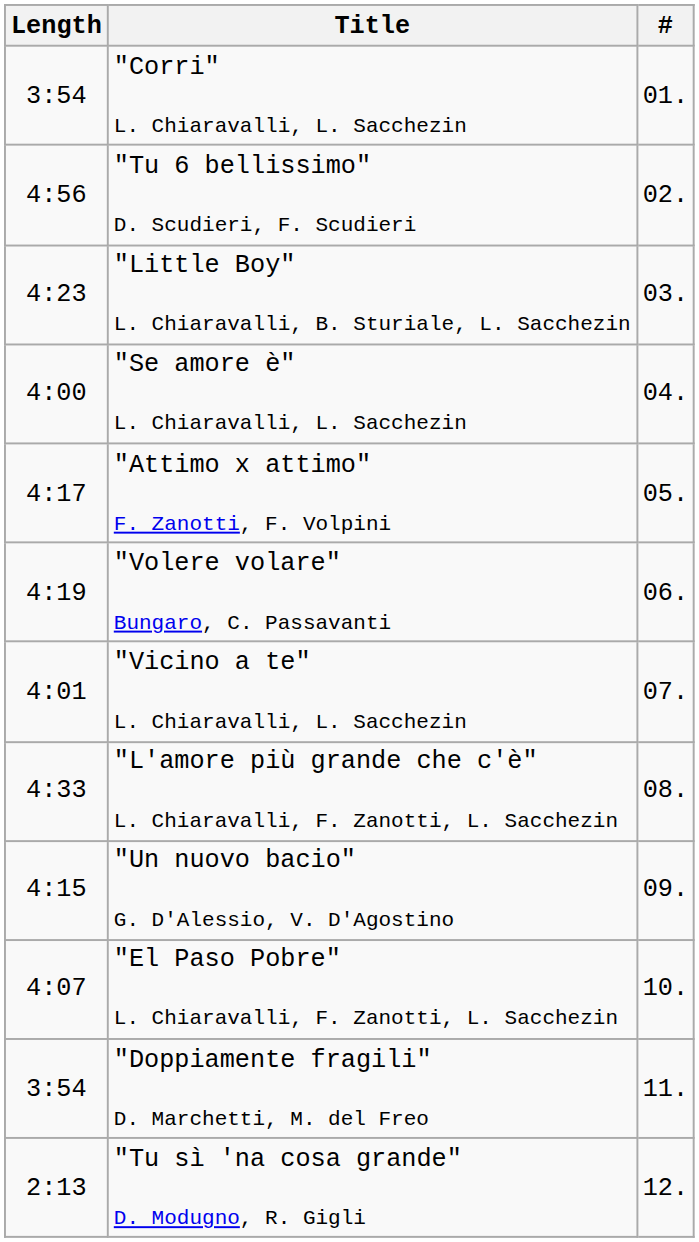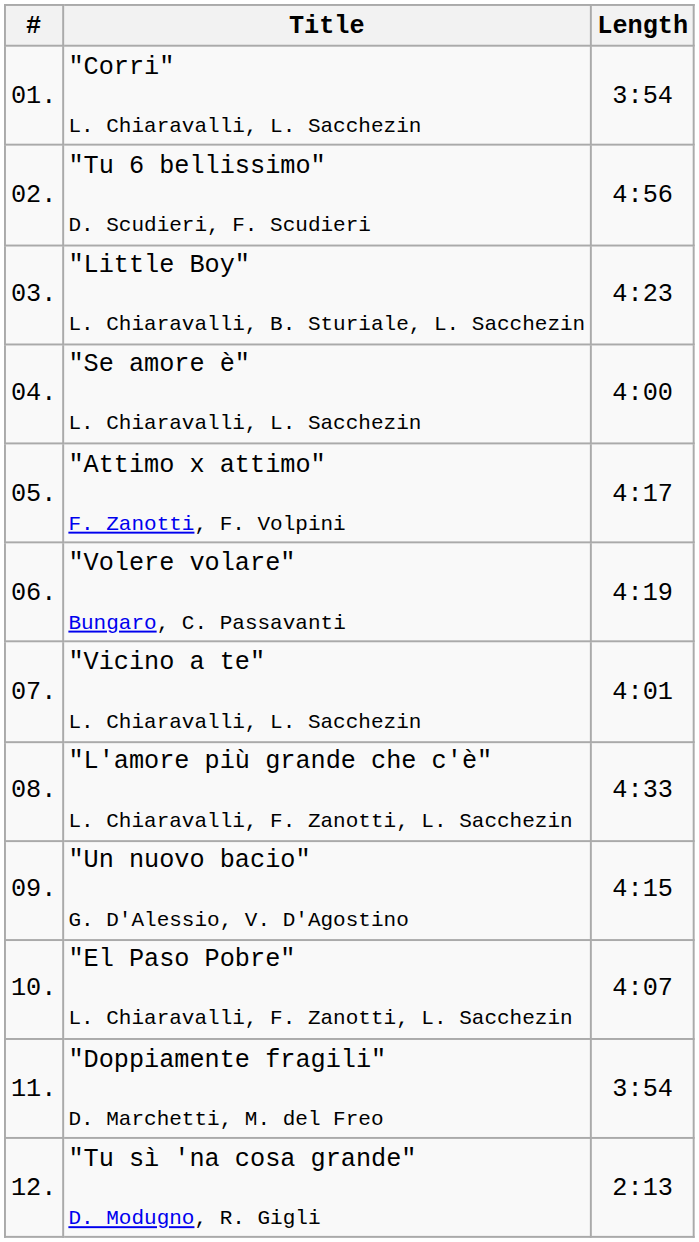columns swapped: # <-> Length
